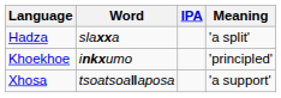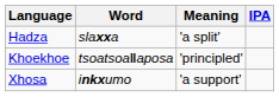columns swapped: IPA <-> Meaning
Khoekhoe | Word: inkxumo -> tsoatsoaǁaposa
Xhosa | Word: tsoatsoaǁaposa -> inkxumo
